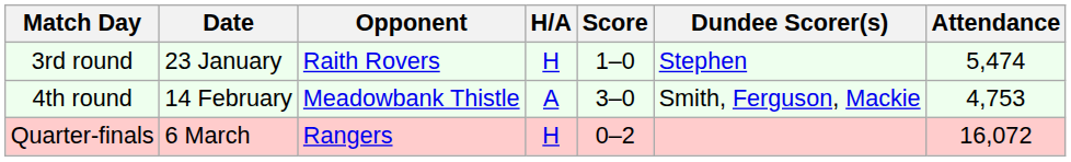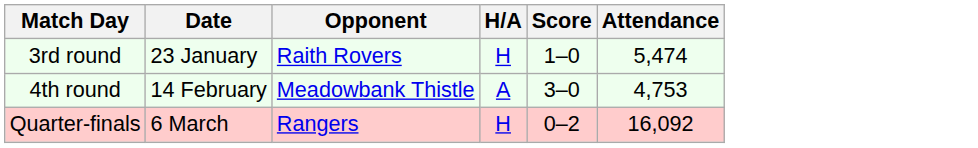- column: Dundee Scorer(s) | Stephen | Smith, Ferguson, Mackie
Quarter-finals | Attendance: 16,072 -> 16,092
